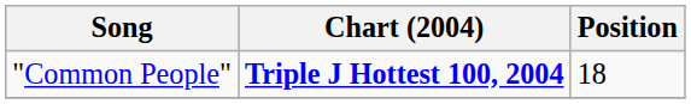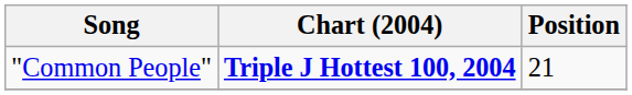"Common People" | Position: 18 -> 21
